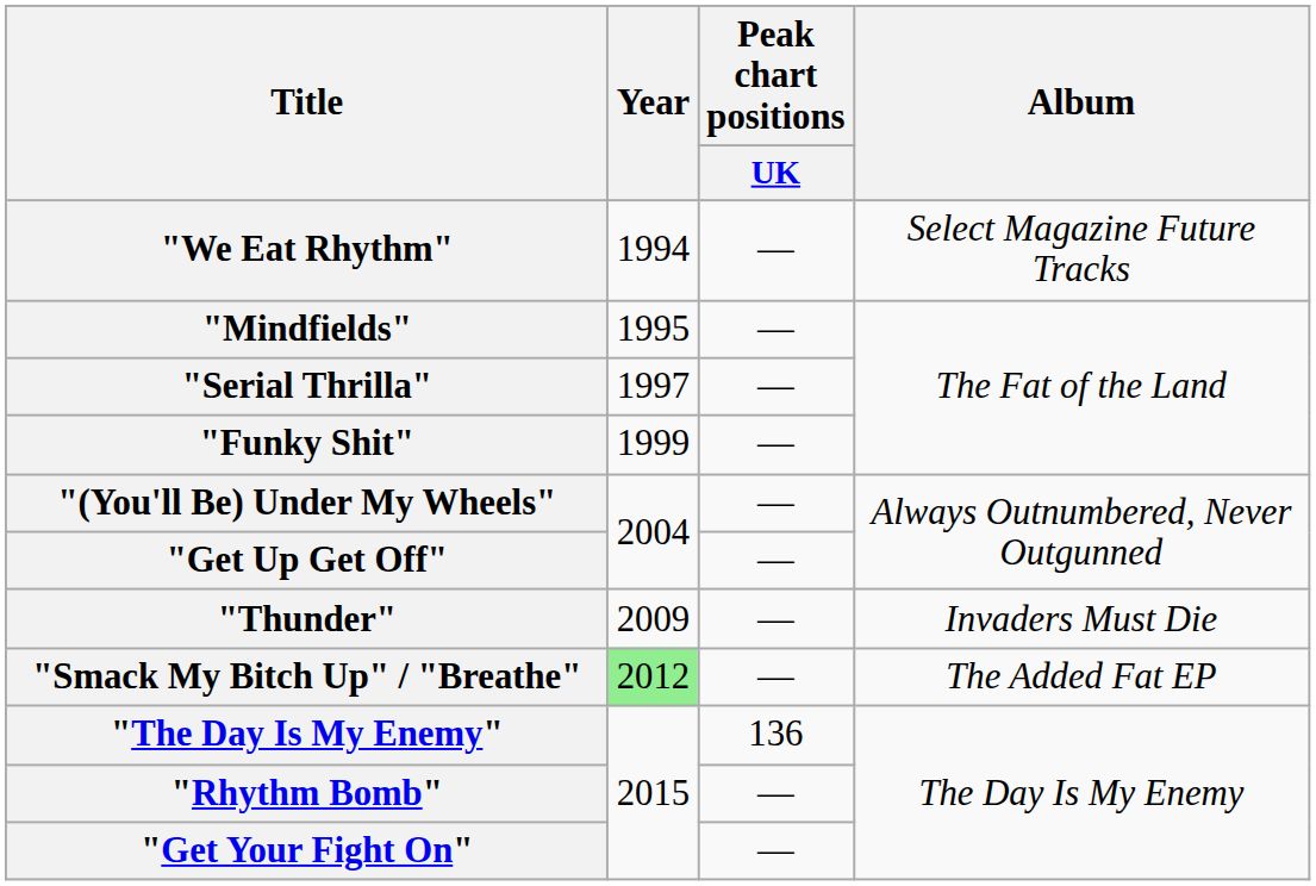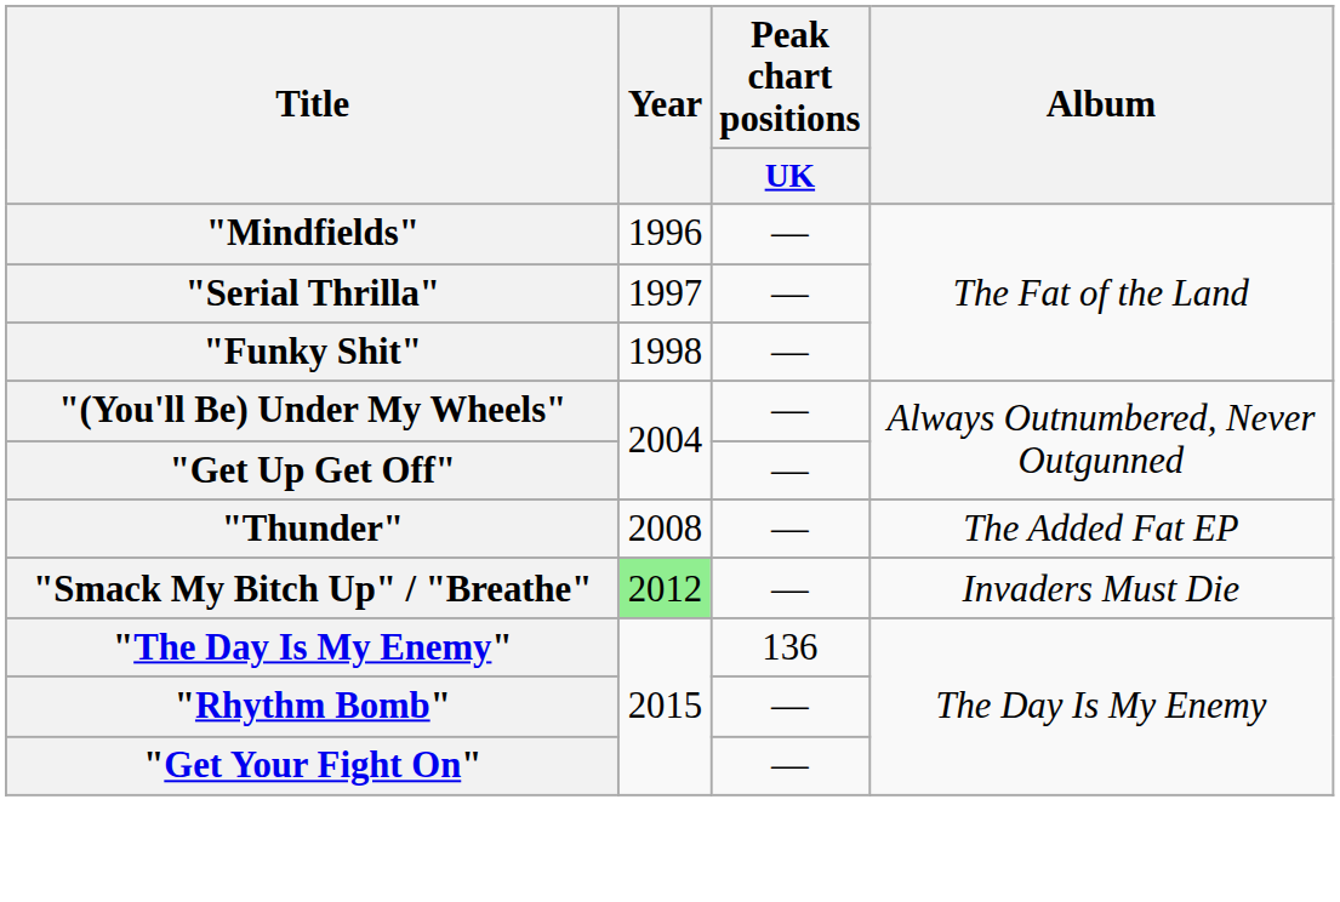- row: "We Eat Rhythm" | 1994 | — | Select Magazine Future Tracks
"Mindfields" | Year: 1995 -> 1996
"Funky Shit" | Year: 1999 -> 1998
"Thunder" | Year: 2009 -> 2008
"Thunder" | Album: Invaders Must Die -> The Added Fat EP
"Smack My Bitch Up" / "Breathe" | Album: The Added Fat EP -> Invaders Must Die
